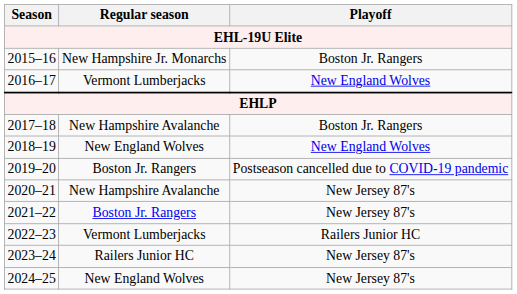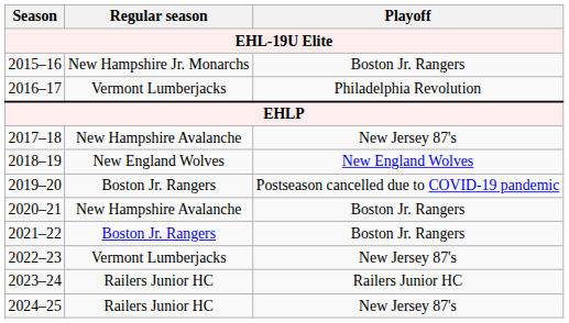2016–17 | Playoff: New England Wolves -> Philadelphia Revolution
2017–18 | Playoff: Boston Jr. Rangers -> New Jersey 87's
2020–21 | Playoff: New Jersey 87's -> Boston Jr. Rangers
2021–22 | Playoff: New Jersey 87's -> Boston Jr. Rangers
2022–23 | Playoff: Railers Junior HC -> New Jersey 87's
2023–24 | Playoff: New Jersey 87's -> Railers Junior HC
2024–25 | Regular season: New England Wolves -> Railers Junior HC
